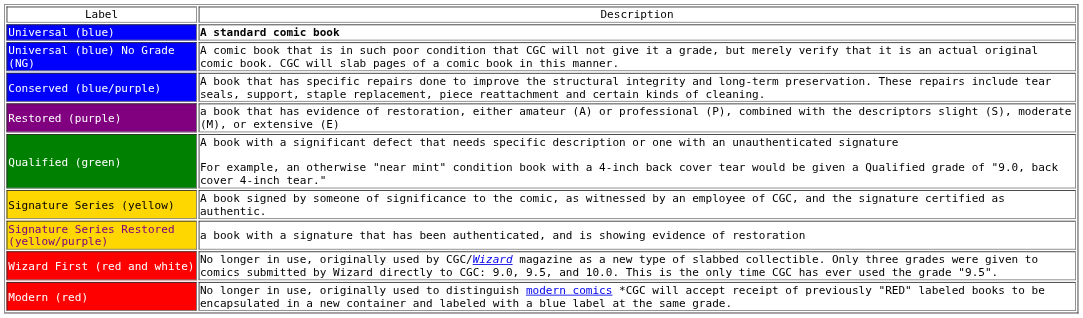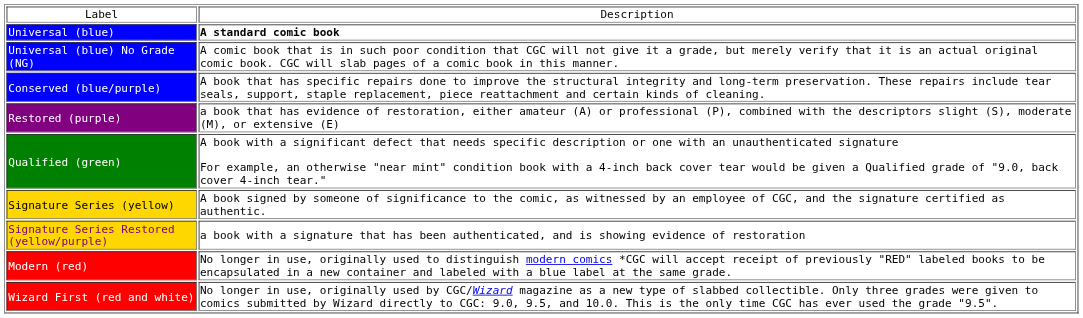rows swapped: Modern (red) <-> Wizard First (red and white)
